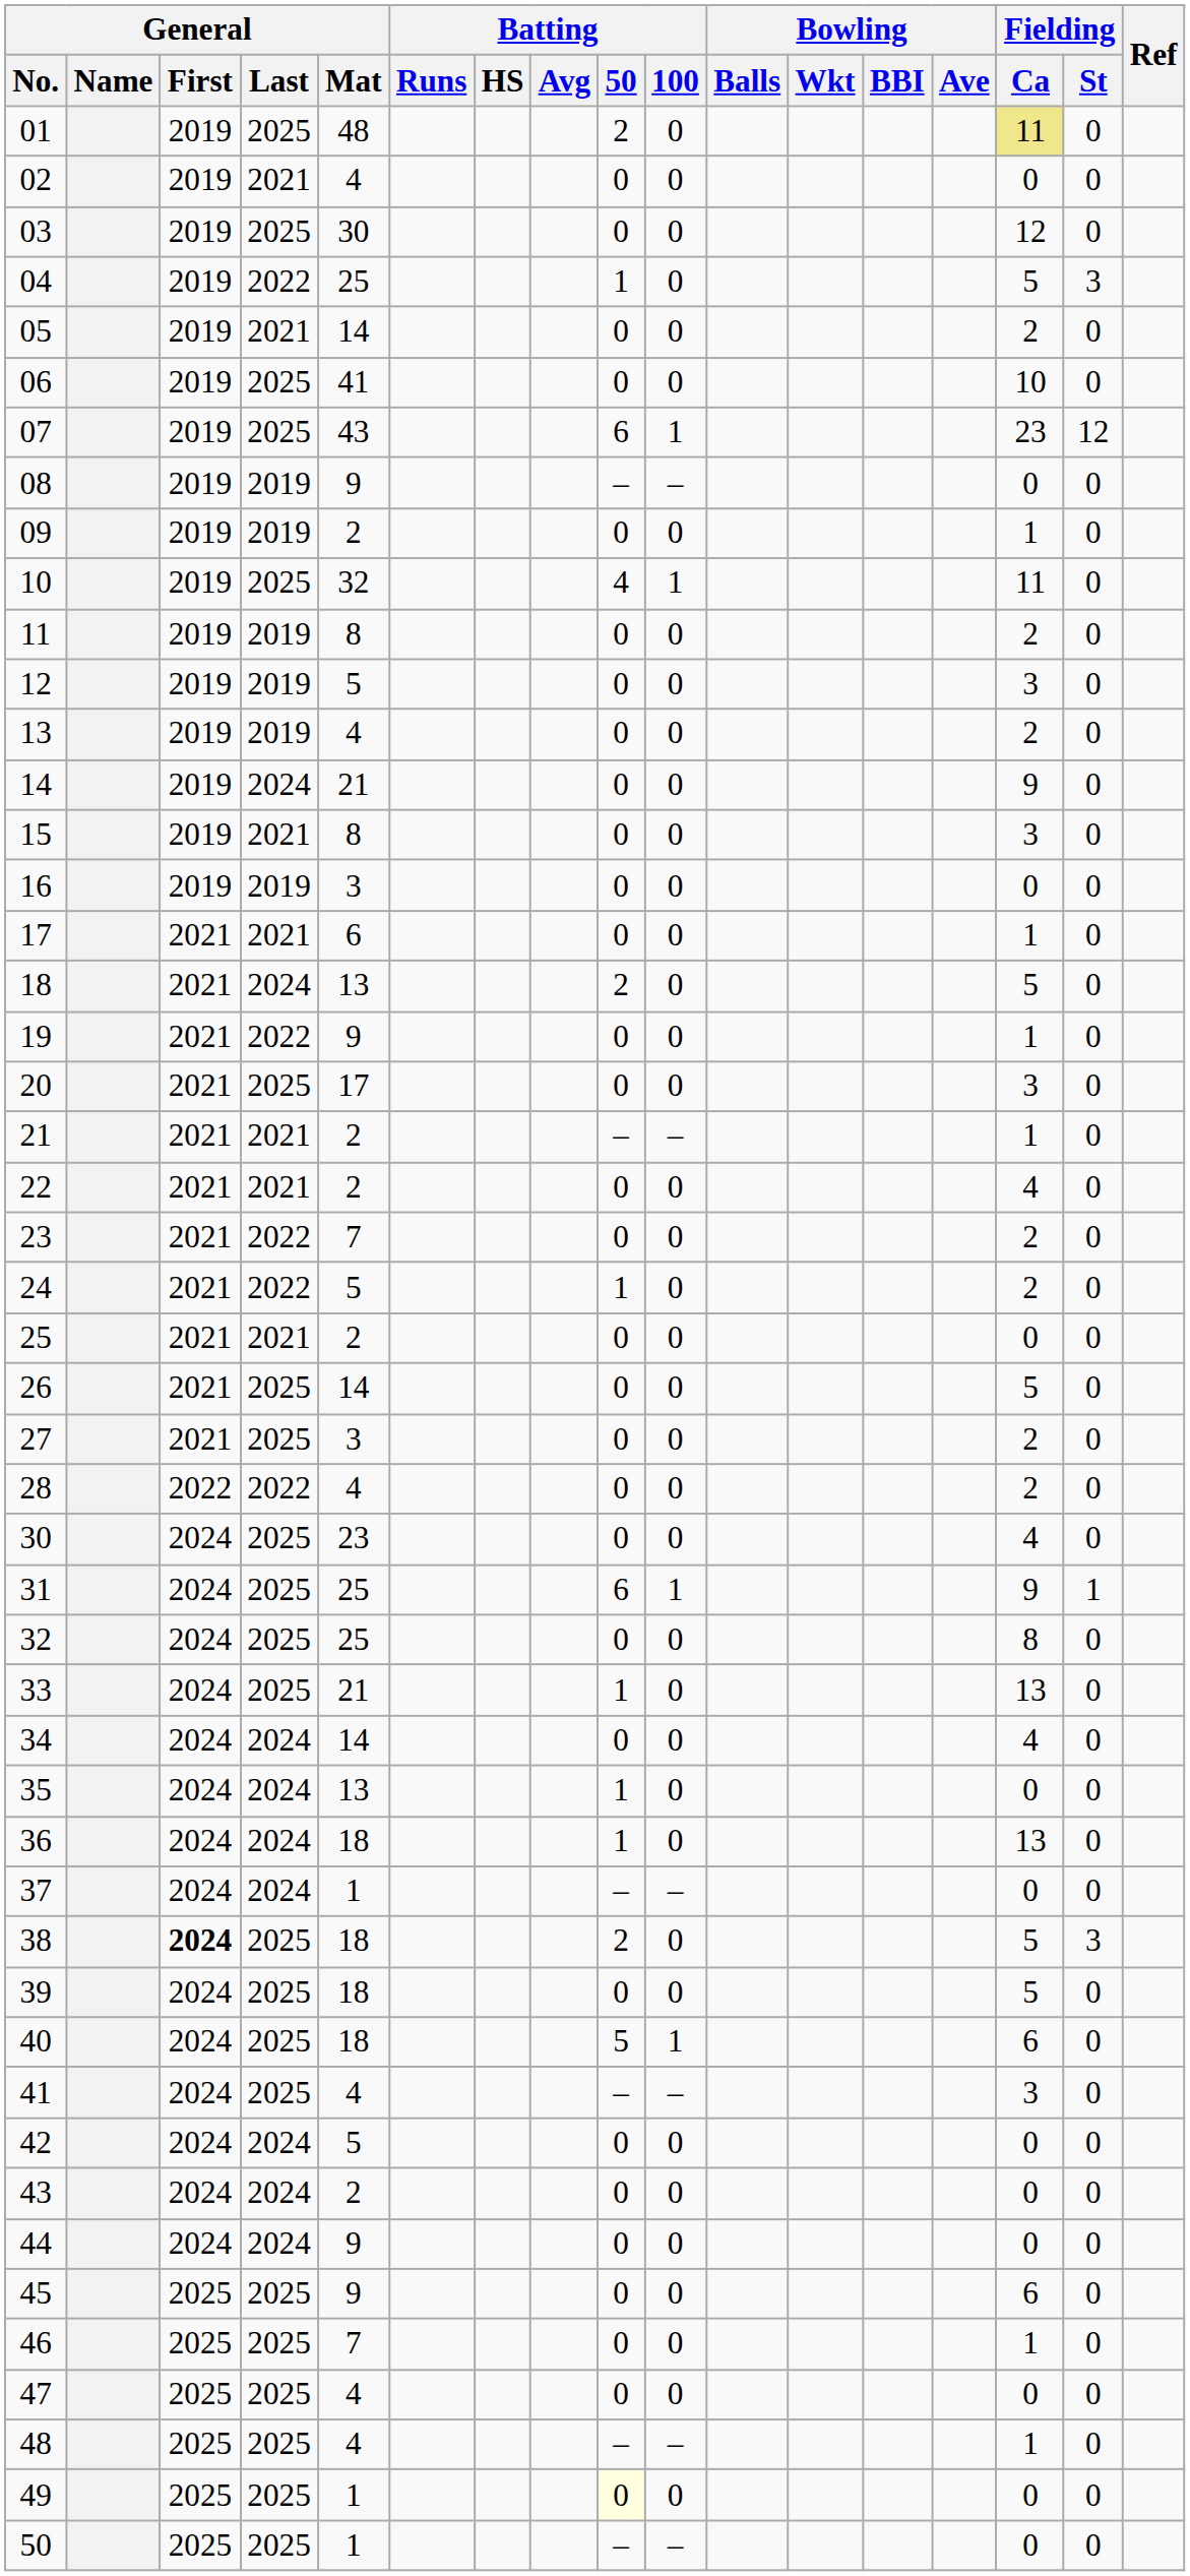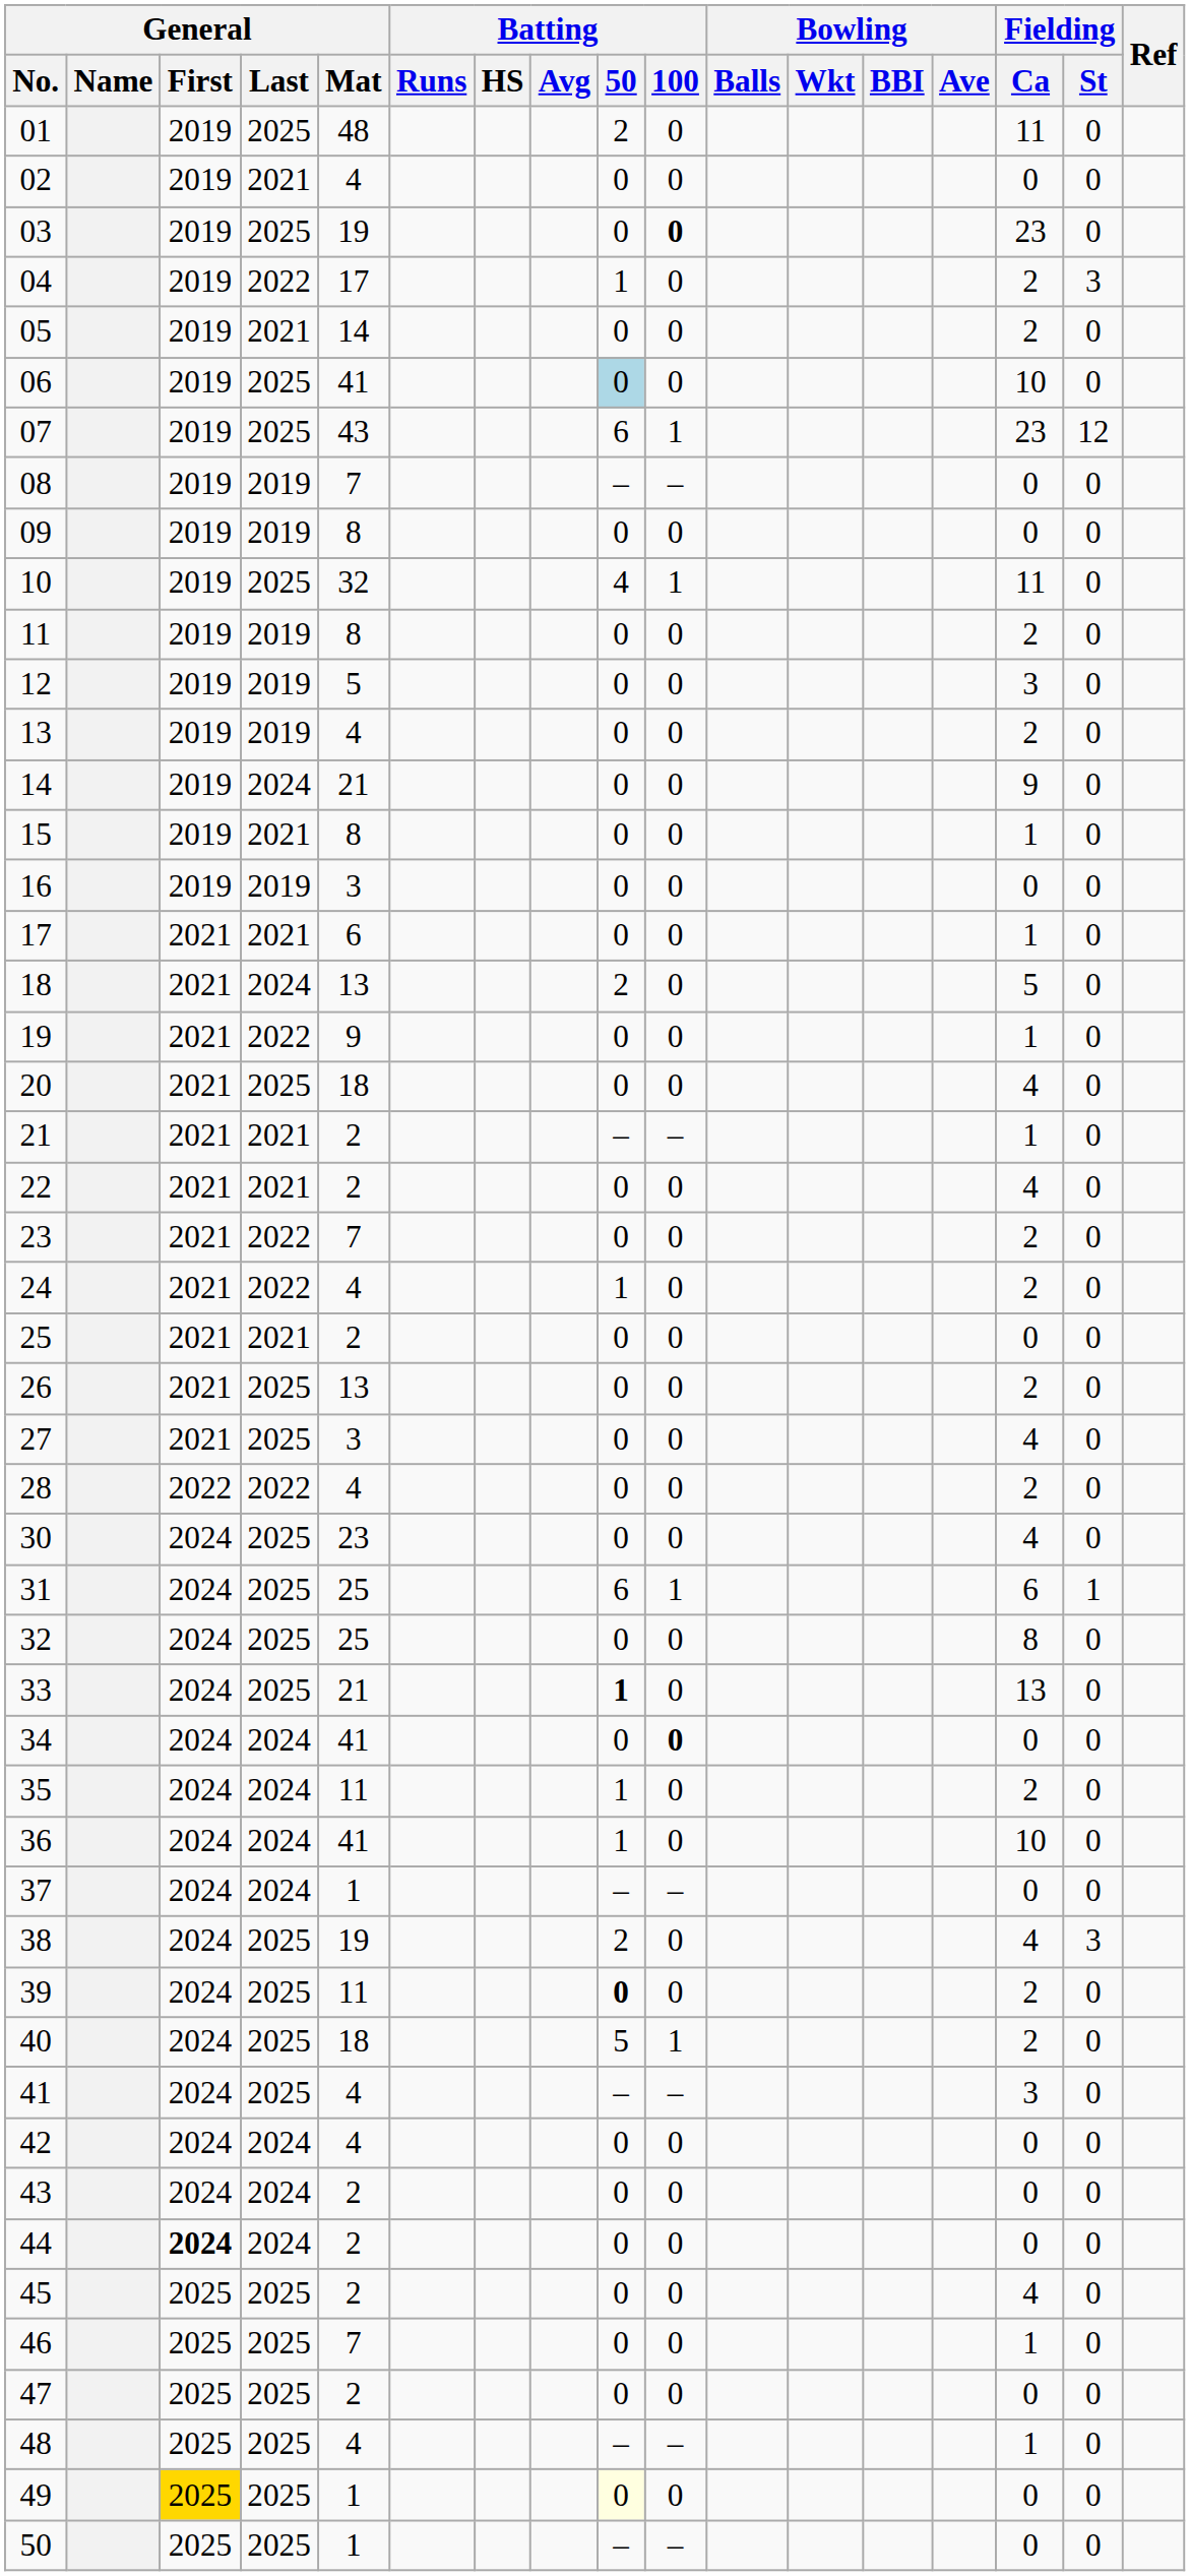01 | Fielding / Ca: khaki background -> no background
03 | General / Mat: 30 -> 19
03 | Batting / 100: normal -> bold
03 | Fielding / Ca: 12 -> 23
04 | General / Mat: 25 -> 17
04 | Fielding / Ca: 5 -> 2
06 | Batting / 50: no background -> lightblue background
08 | General / Mat: 9 -> 7
09 | General / Mat: 2 -> 8
09 | Fielding / Ca: 1 -> 0
15 | Fielding / Ca: 3 -> 1
20 | General / Mat: 17 -> 18
20 | Fielding / Ca: 3 -> 4
24 | General / Mat: 5 -> 4
26 | General / Mat: 14 -> 13
26 | Fielding / Ca: 5 -> 2
27 | Fielding / Ca: 2 -> 4
31 | Fielding / Ca: 9 -> 6
33 | Batting / 50: normal -> bold
34 | General / Mat: 14 -> 41
34 | Batting / 100: normal -> bold
34 | Fielding / Ca: 4 -> 0
35 | General / Mat: 13 -> 11
35 | Fielding / Ca: 0 -> 2
36 | General / Mat: 18 -> 41
36 | Fielding / Ca: 13 -> 10
38 | General / First: bold -> normal
38 | General / Mat: 18 -> 19
38 | Fielding / Ca: 5 -> 4
39 | General / Mat: 18 -> 11
39 | Batting / 50: normal -> bold
39 | Fielding / Ca: 5 -> 2
40 | Fielding / Ca: 6 -> 2
42 | General / Mat: 5 -> 4
44 | General / First: normal -> bold
44 | General / Mat: 9 -> 2
45 | General / Mat: 9 -> 2
45 | Fielding / Ca: 6 -> 4
47 | General / Mat: 4 -> 2
49 | General / First: no background -> gold background
